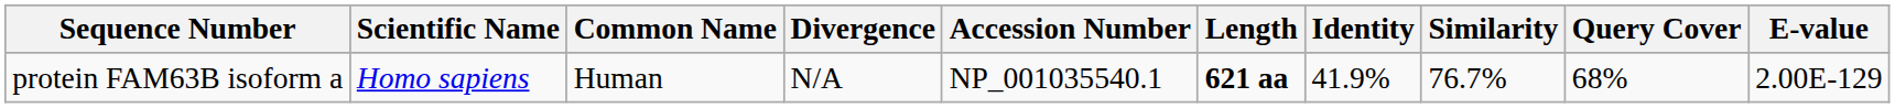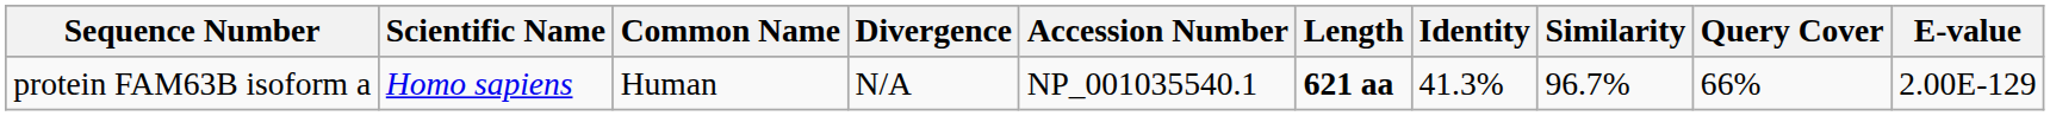protein FAM63B isoform a | Identity: 41.9% -> 41.3%
protein FAM63B isoform a | Similarity: 76.7% -> 96.7%
protein FAM63B isoform a | Query Cover: 68% -> 66%
